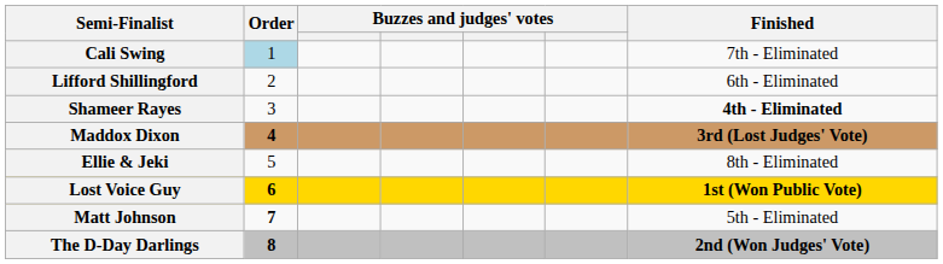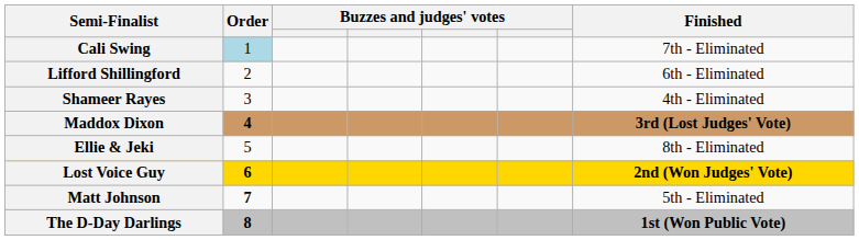Shameer Rayes | Finished: bold -> normal
Lost Voice Guy | Finished: 1st (Won Public Vote) -> 2nd (Won Judges' Vote)
The D-Day Darlings | Finished: 2nd (Won Judges' Vote) -> 1st (Won Public Vote)
